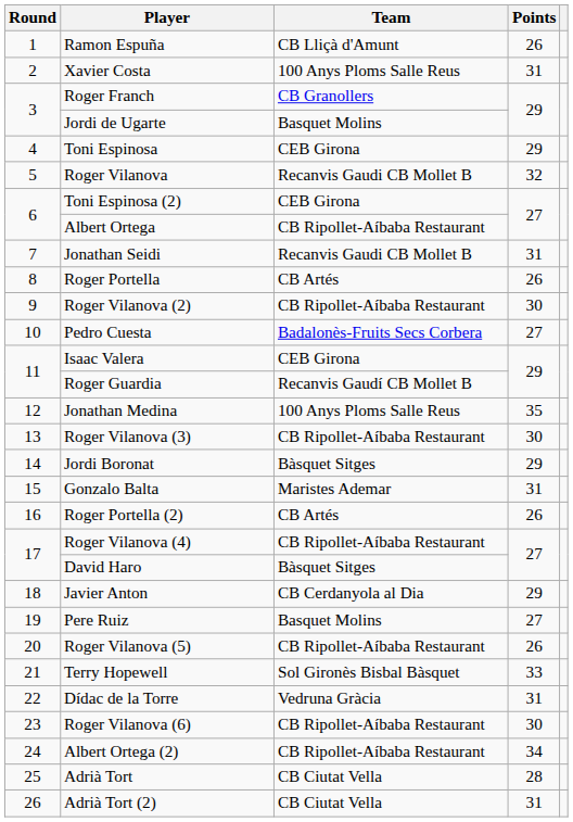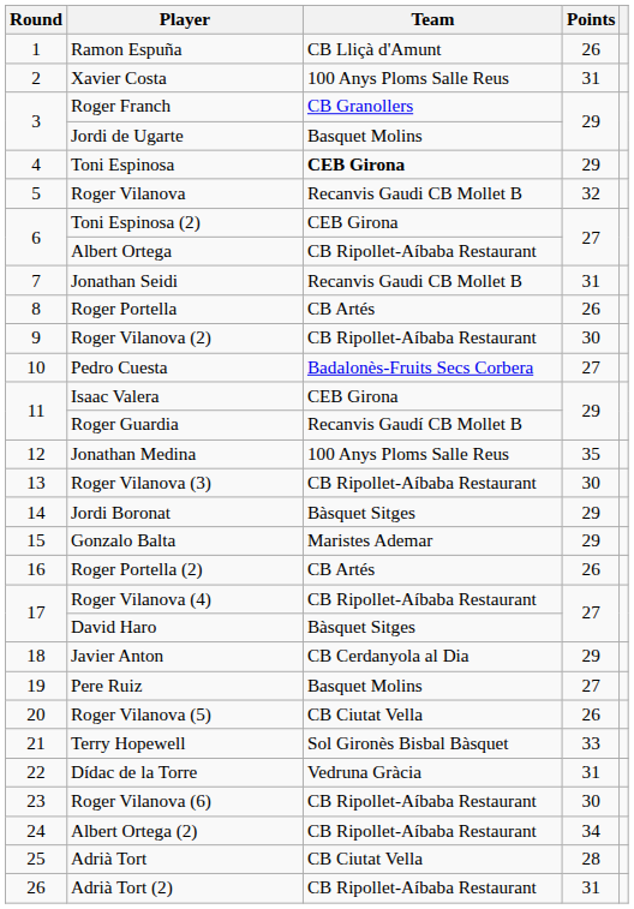Toni Espinosa | Team: normal -> bold
Gonzalo Balta | Points: 31 -> 29
Roger Vilanova (5) | Team: CB Ripollet-Aíbaba Restaurant -> CB Ciutat Vella
Adrià Tort (2) | Team: CB Ciutat Vella -> CB Ripollet-Aíbaba Restaurant
